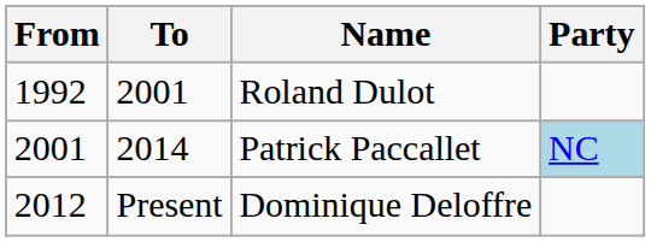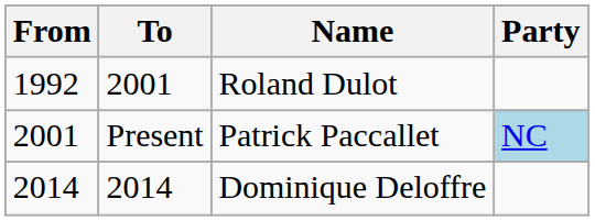Patrick Paccallet | To: 2014 -> Present
Dominique Deloffre | From: 2012 -> 2014
Dominique Deloffre | To: Present -> 2014
